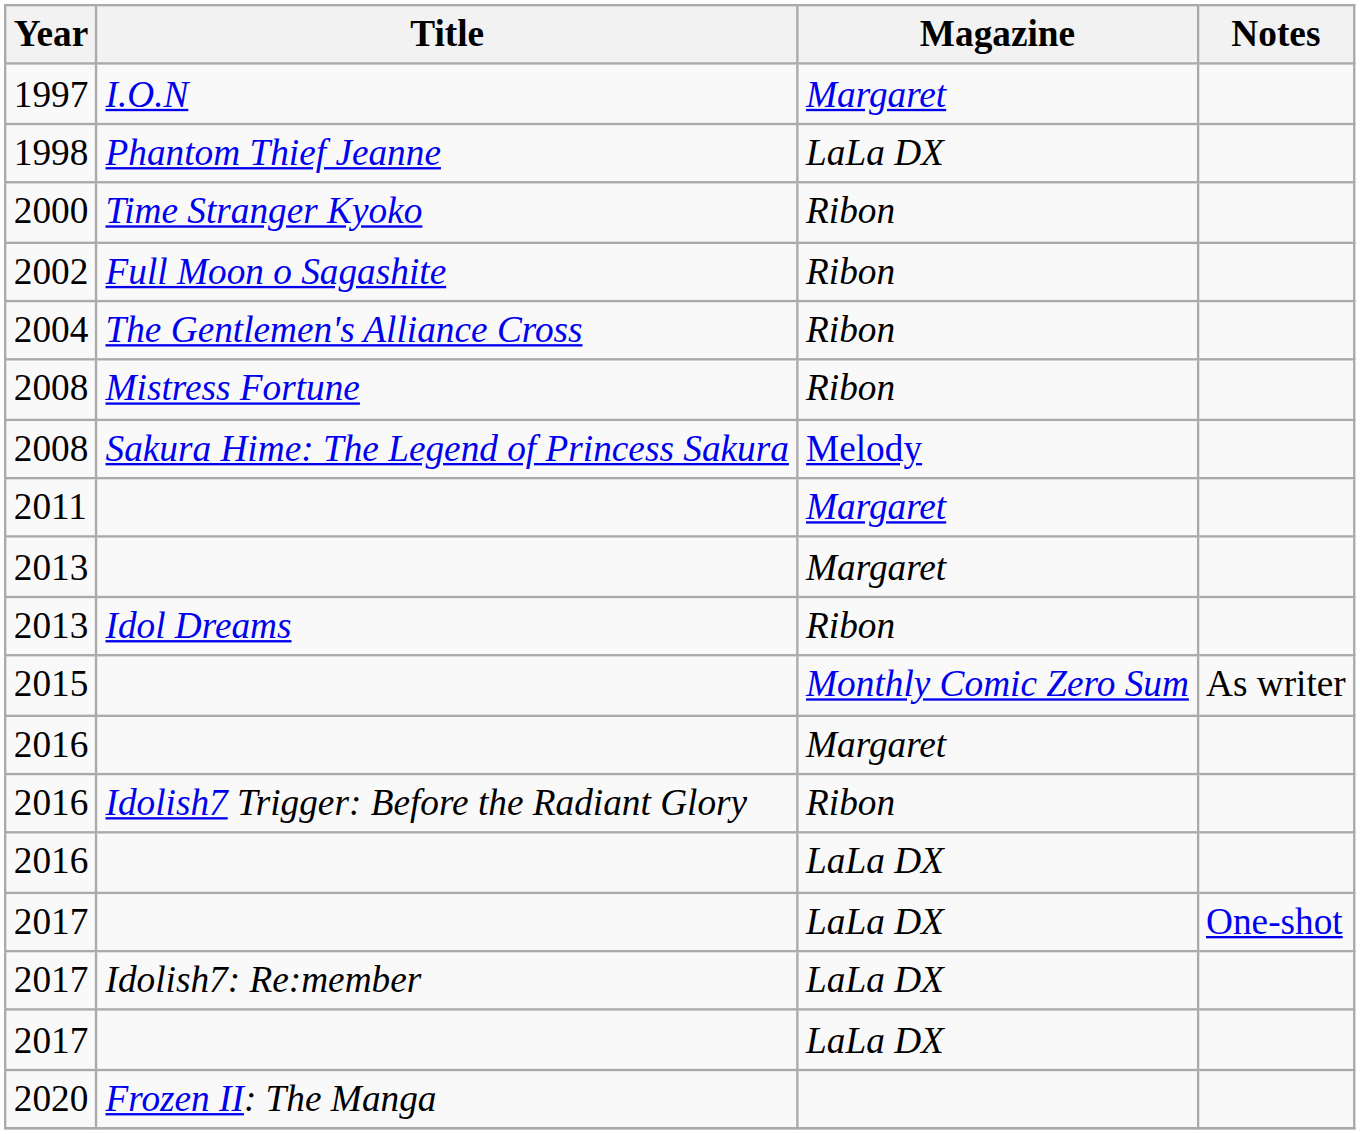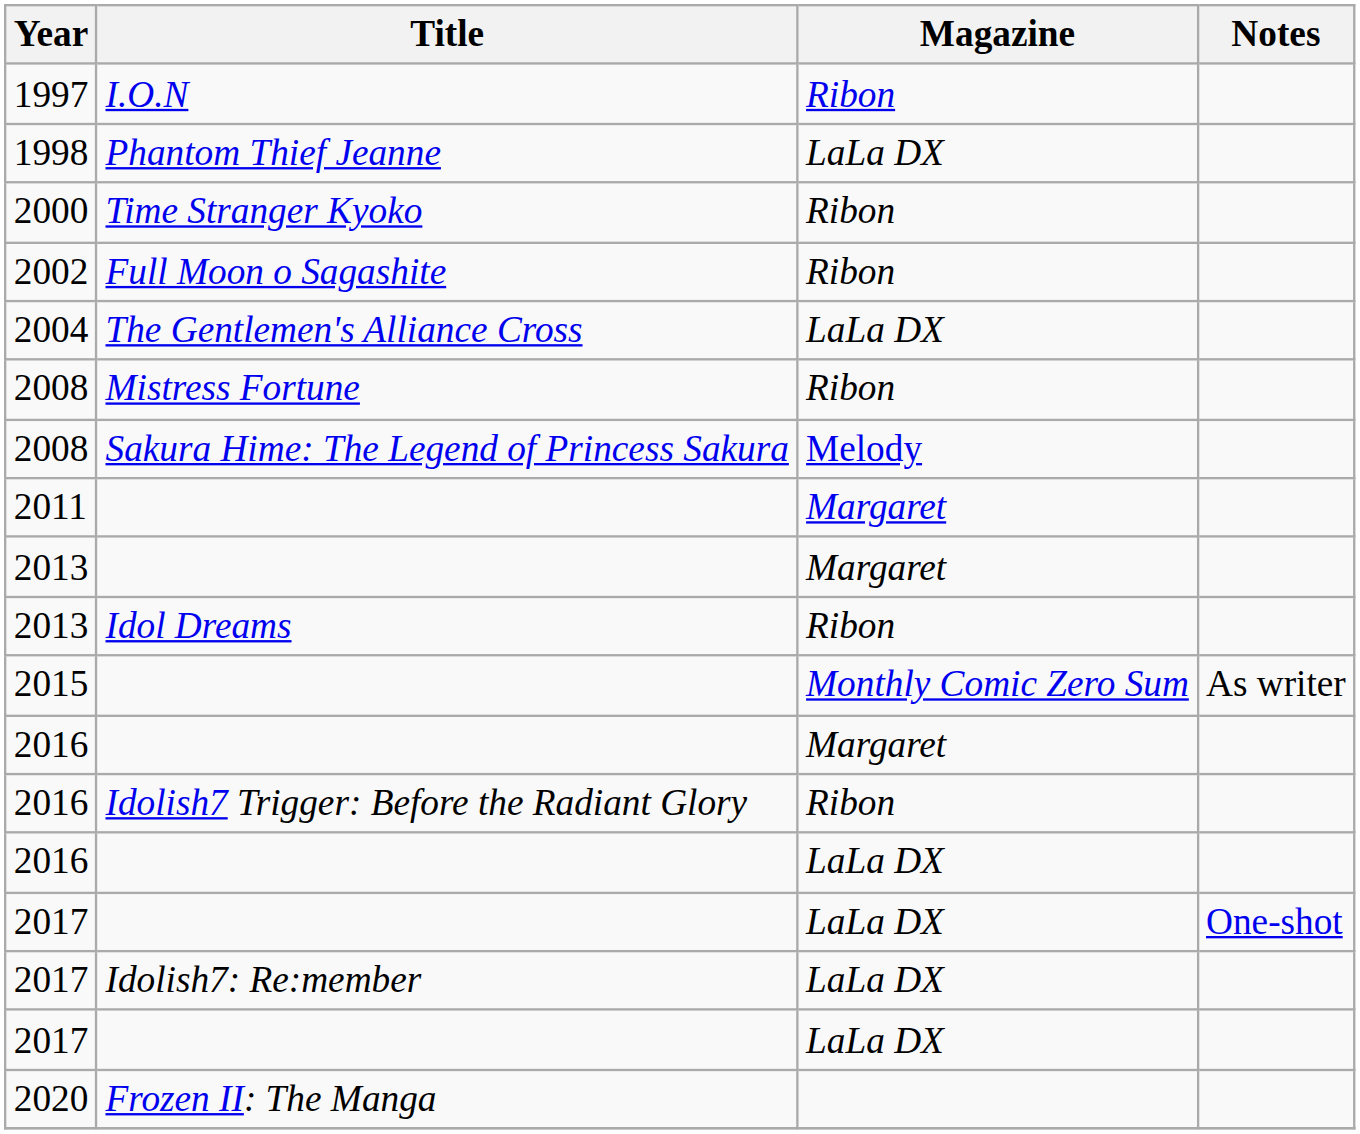1997 | Magazine: Margaret -> Ribon
2004 | Magazine: Ribon -> LaLa DX
